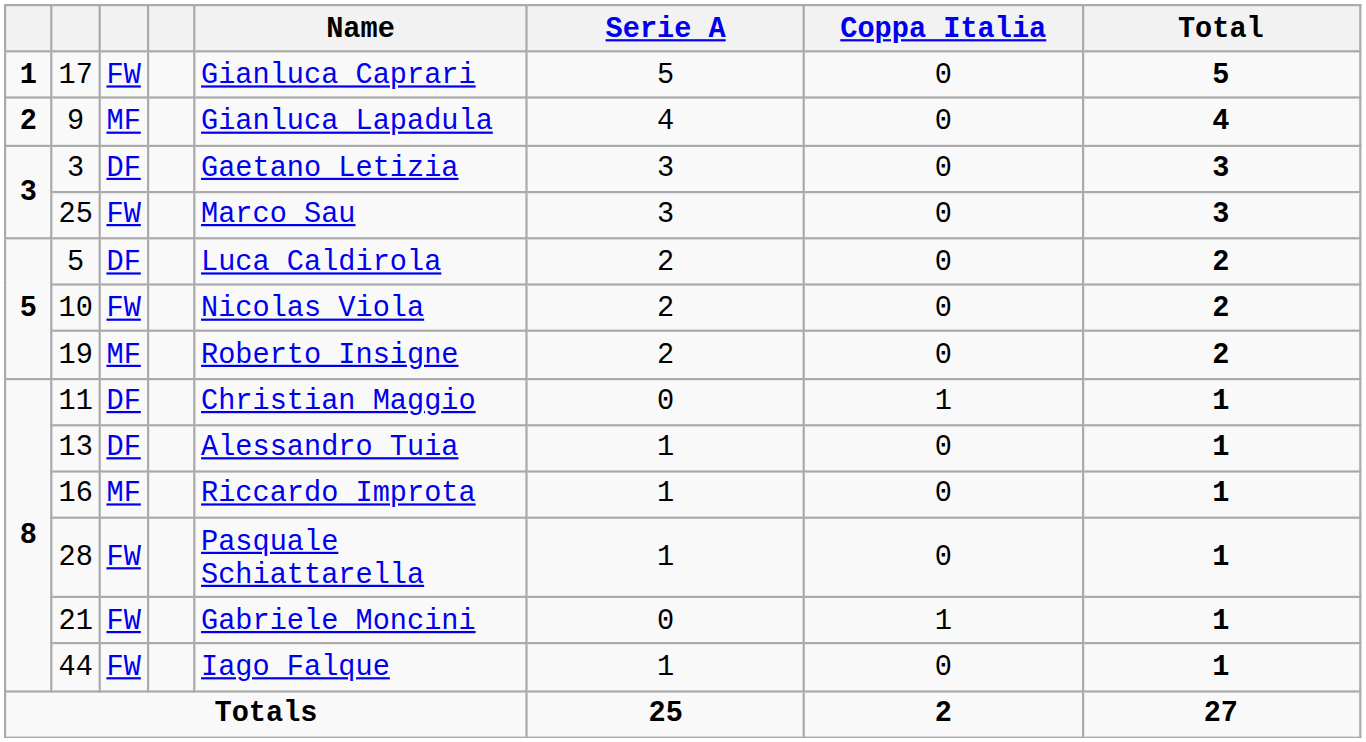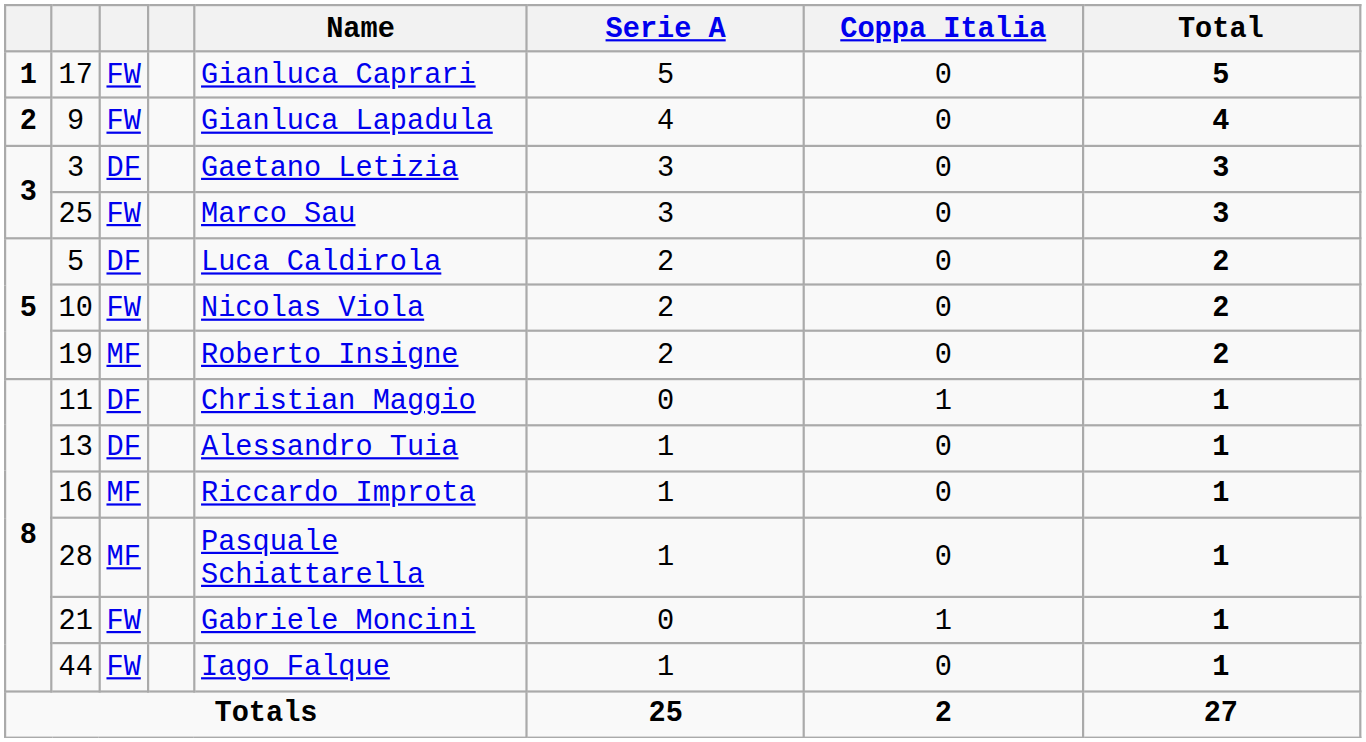9 | column 3: MF -> FW
28 | column 3: FW -> MF
